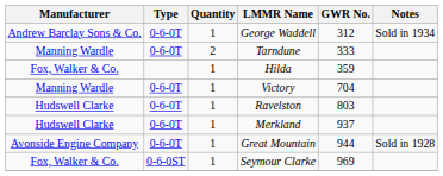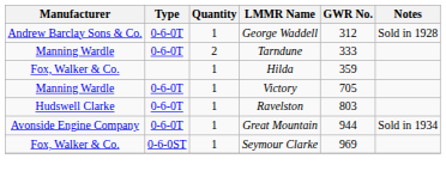George Waddell | Notes: Sold in 1934 -> Sold in 1928
Victory | GWR No.: 704 -> 705
- row: Hudswell Clarke | 0-6-0T | 1 | Merkland | 937
Great Mountain | Notes: Sold in 1928 -> Sold in 1934
